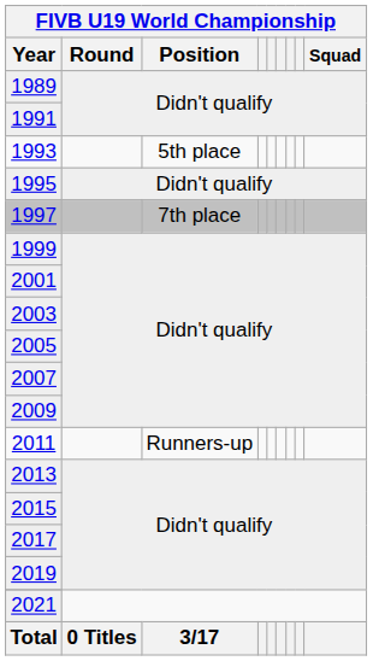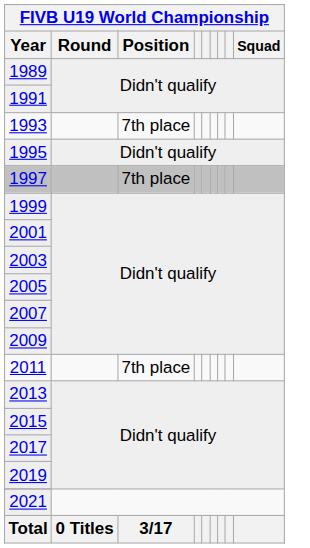1993 | FIVB U19 World Championship / Position: 5th place -> 7th place
2011 | FIVB U19 World Championship / Position: Runners-up -> 7th place
